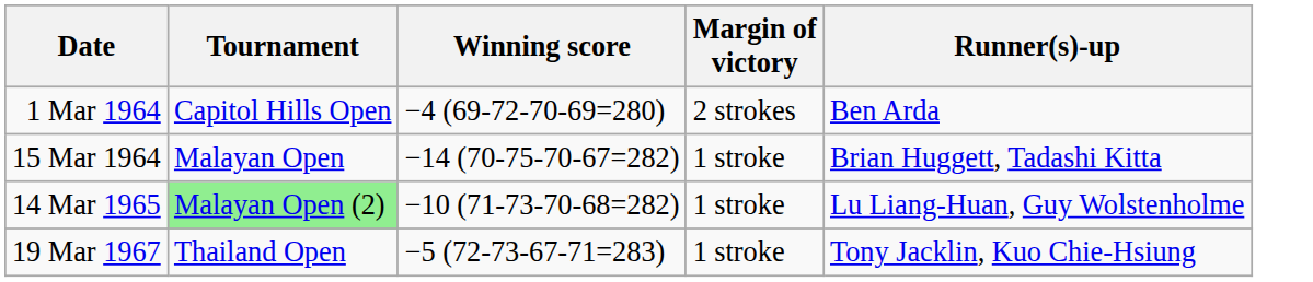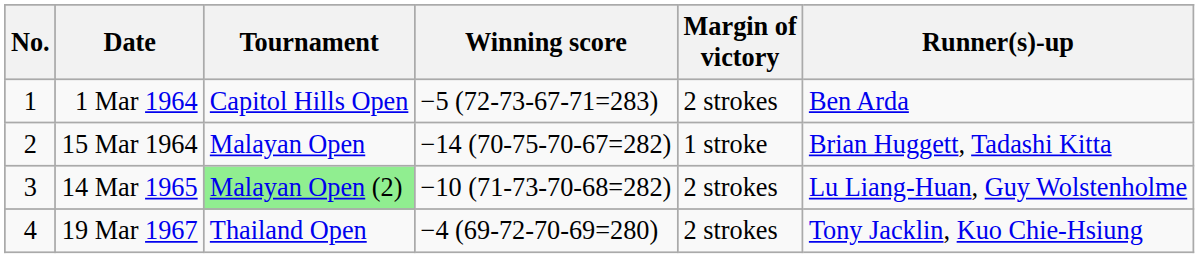+ column: No. | 1 | 2 | 3 | 4
1 Mar 1964 | Winning score: −4 (69-72-70-69=280) -> −5 (72-73-67-71=283)
14 Mar 1965 | Margin of victory: 1 stroke -> 2 strokes
19 Mar 1967 | Winning score: −5 (72-73-67-71=283) -> −4 (69-72-70-69=280)
19 Mar 1967 | Margin of victory: 1 stroke -> 2 strokes
